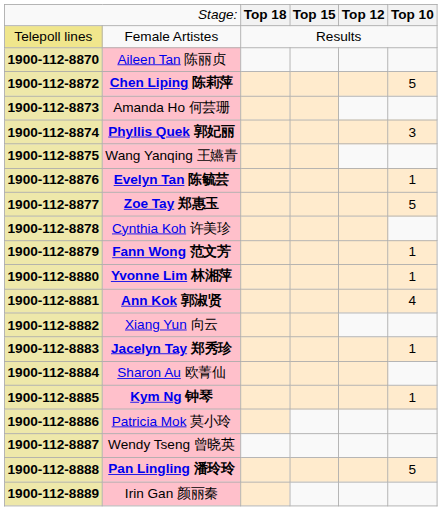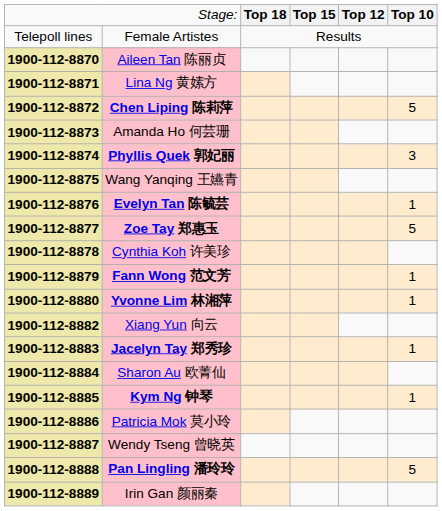Female Artistes | column 1: khaki background -> no background
+ row: 1900-112-8871 | Lina Ng 黄嫊方
- row: 1900-112-8881 | Ann Kok 郭淑贤 | 4
